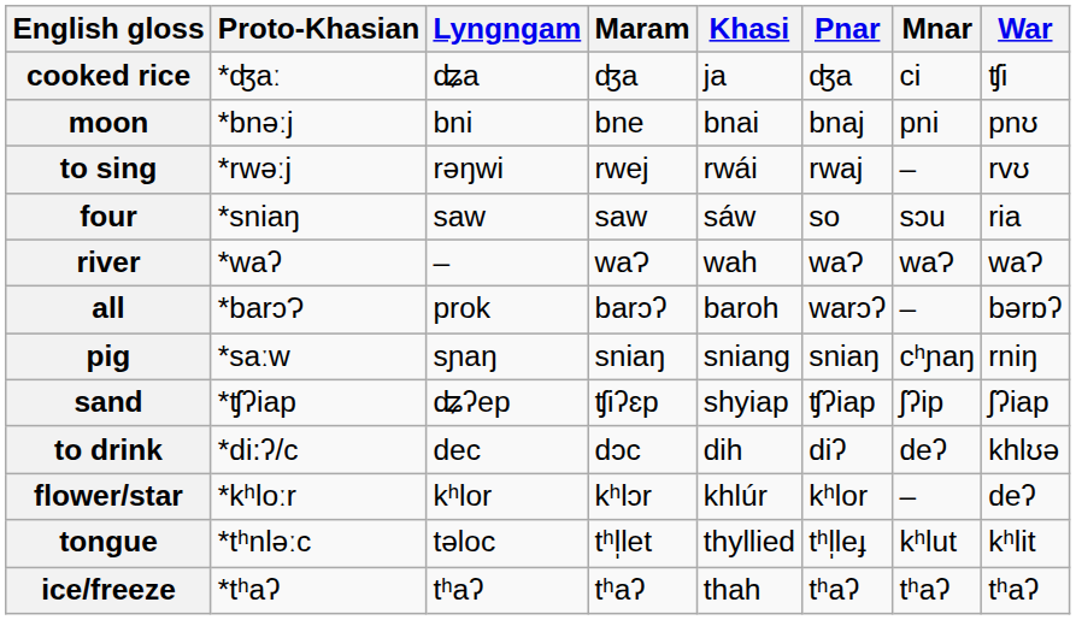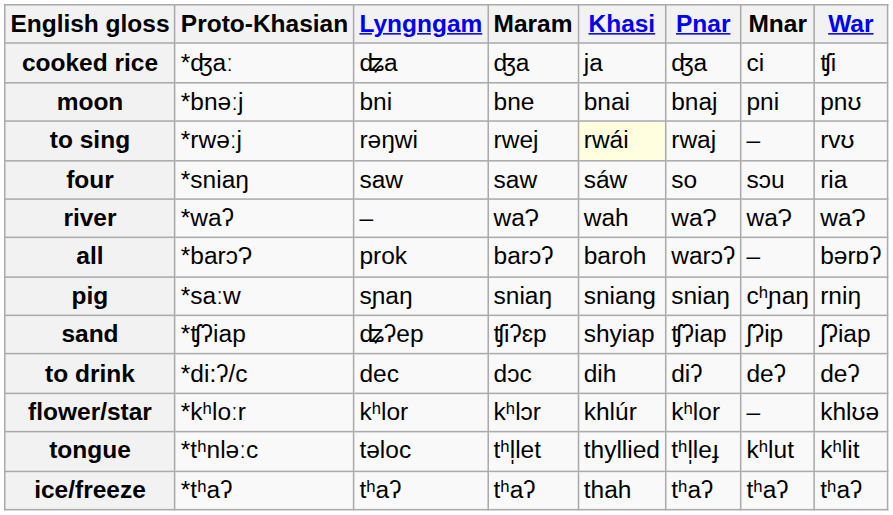to sing | Khasi: no background -> lightyellow background
to drink | War: khlʊə -> deʔ
flower/star | War: deʔ -> khlʊə
